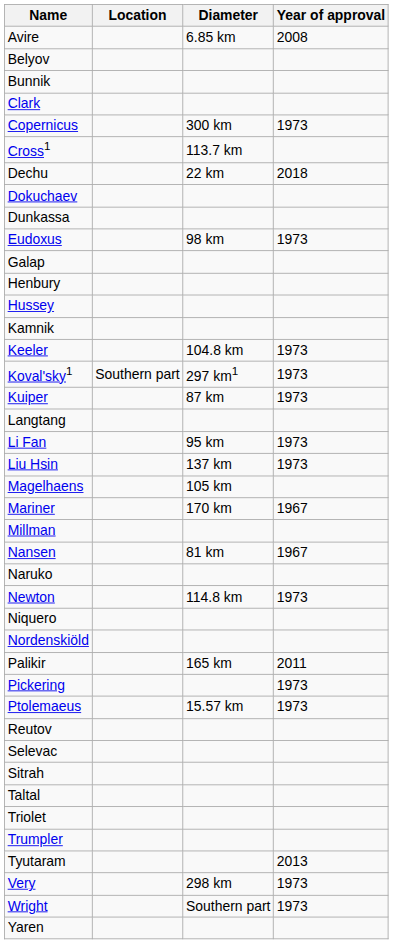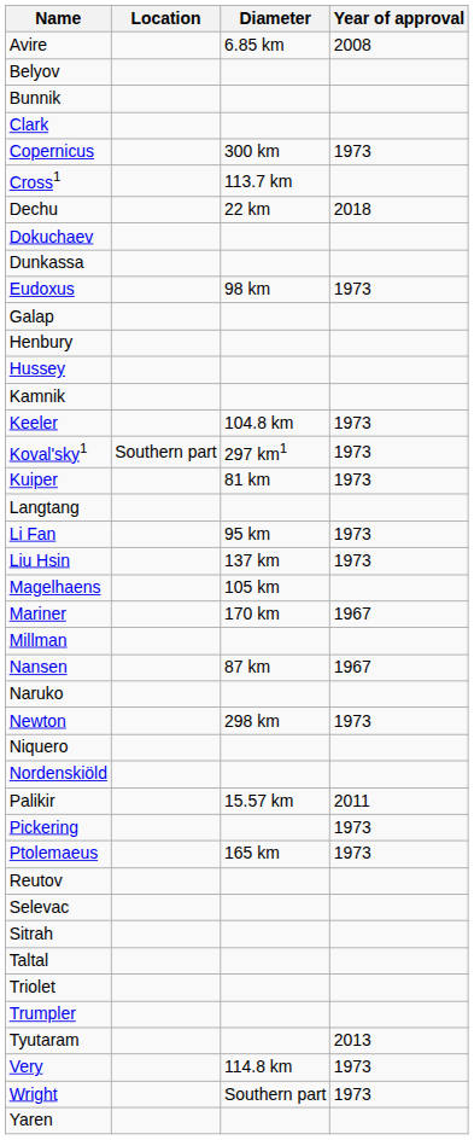Kuiper | Diameter: 87 km -> 81 km
Nansen | Diameter: 81 km -> 87 km
Newton | Diameter: 114.8 km -> 298 km
Palikir | Diameter: 165 km -> 15.57 km
Ptolemaeus | Diameter: 15.57 km -> 165 km
Very | Diameter: 298 km -> 114.8 km
